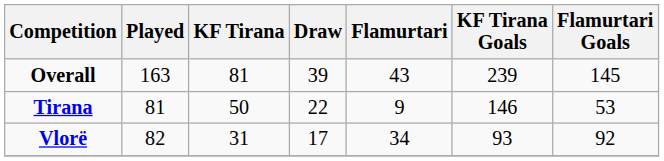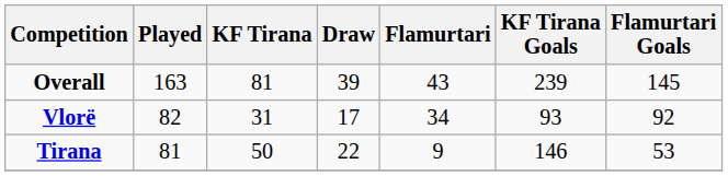rows swapped: Tirana <-> Vlorë
